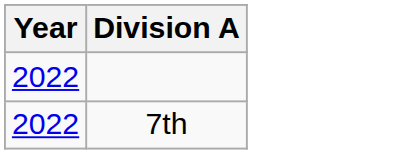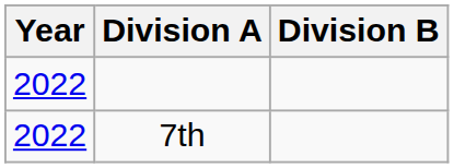+ column: Division B
